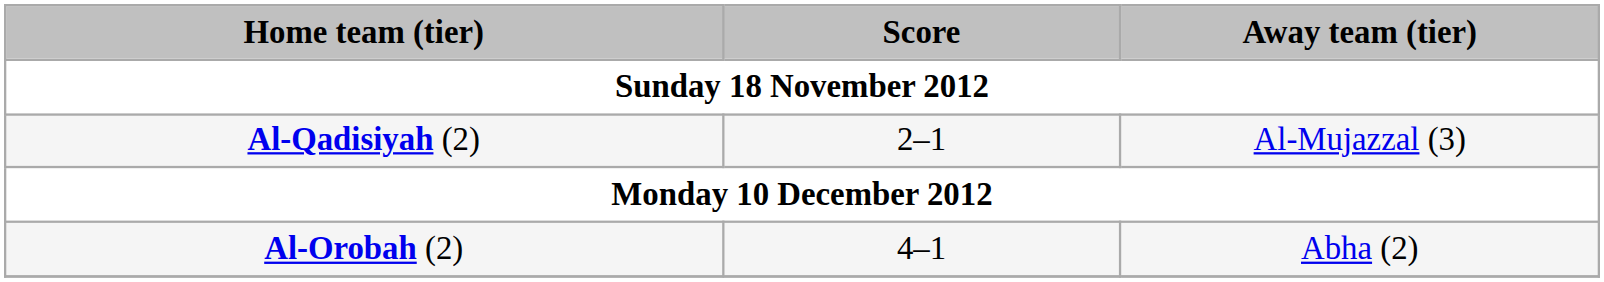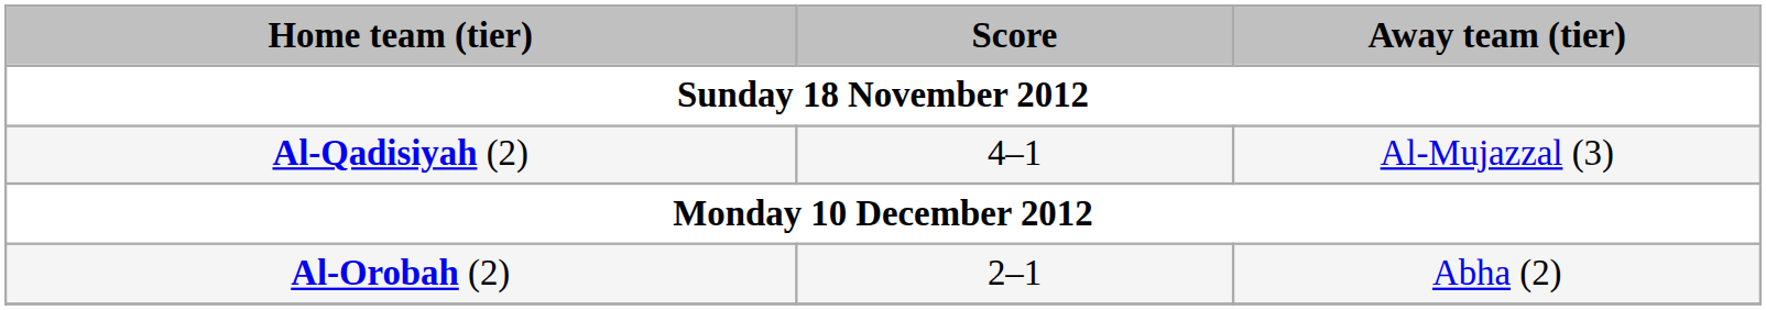Al-Qadisiyah (2) | Score: 2–1 -> 4–1
Al-Orobah (2) | Score: 4–1 -> 2–1
